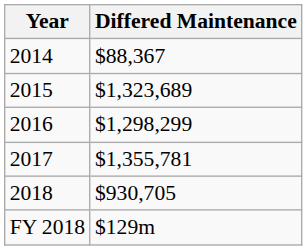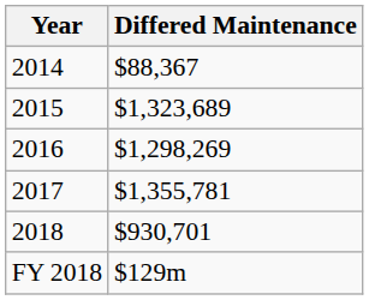2016 | Differed Maintenance: $1,298,299 -> $1,298,269
2018 | Differed Maintenance: $930,705 -> $930,701
